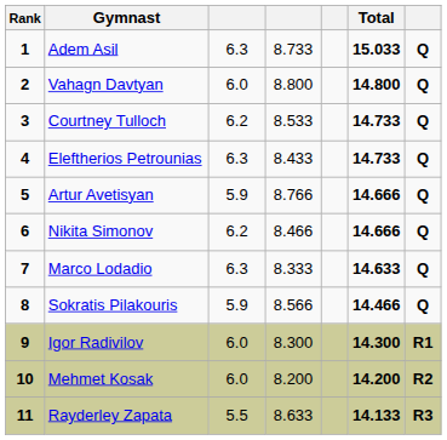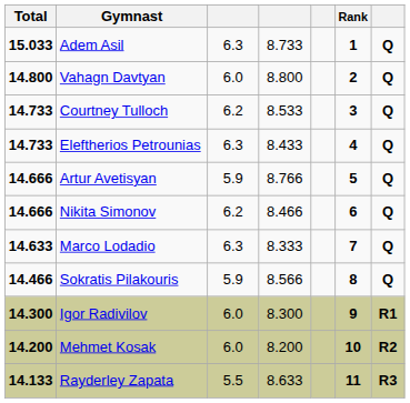columns swapped: Rank <-> Total
